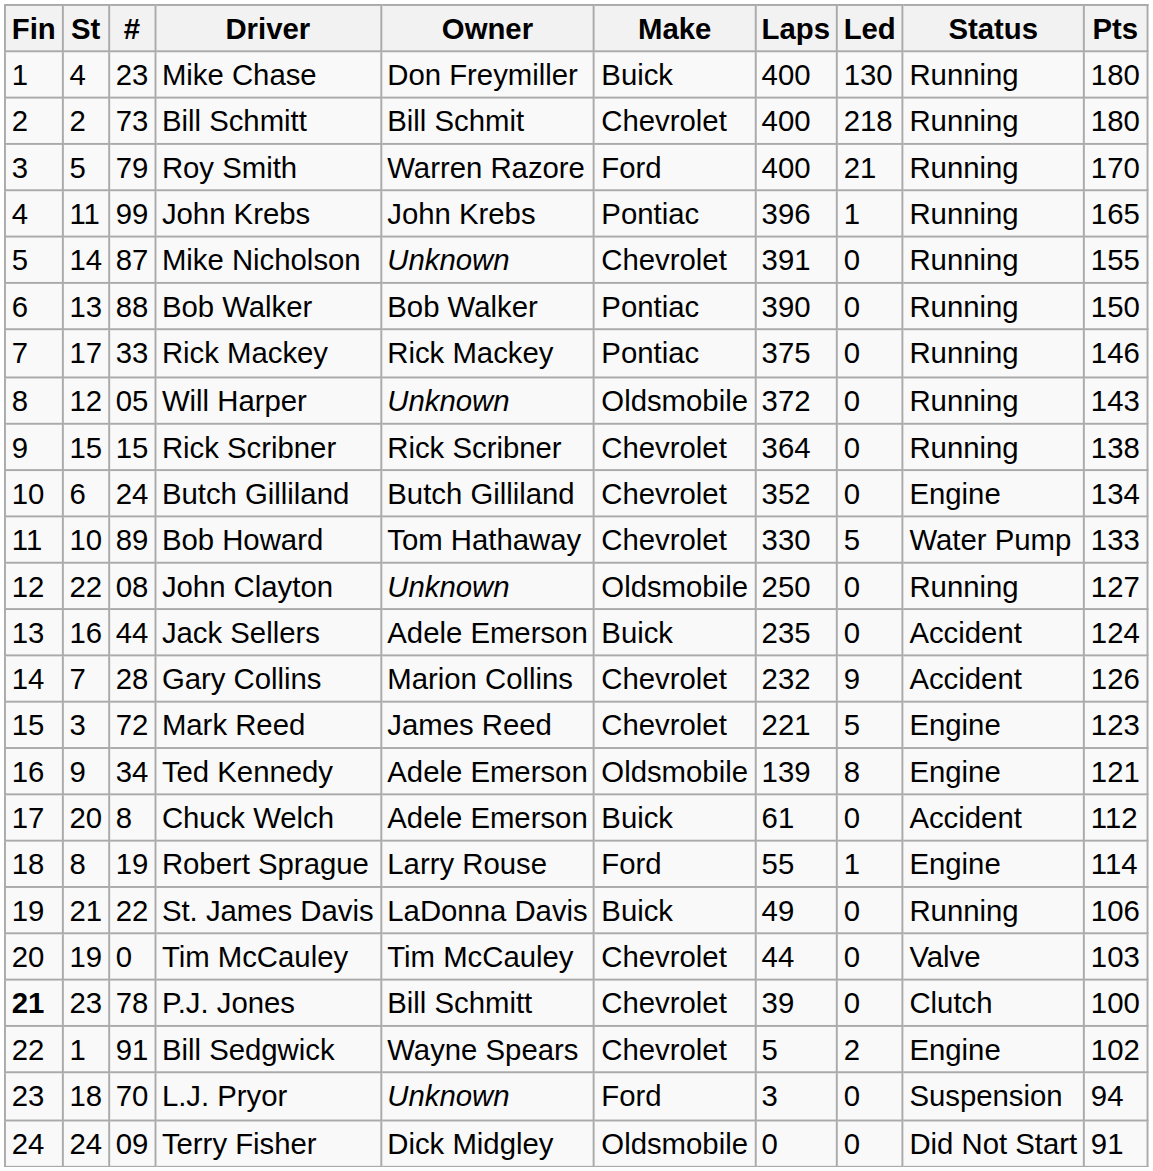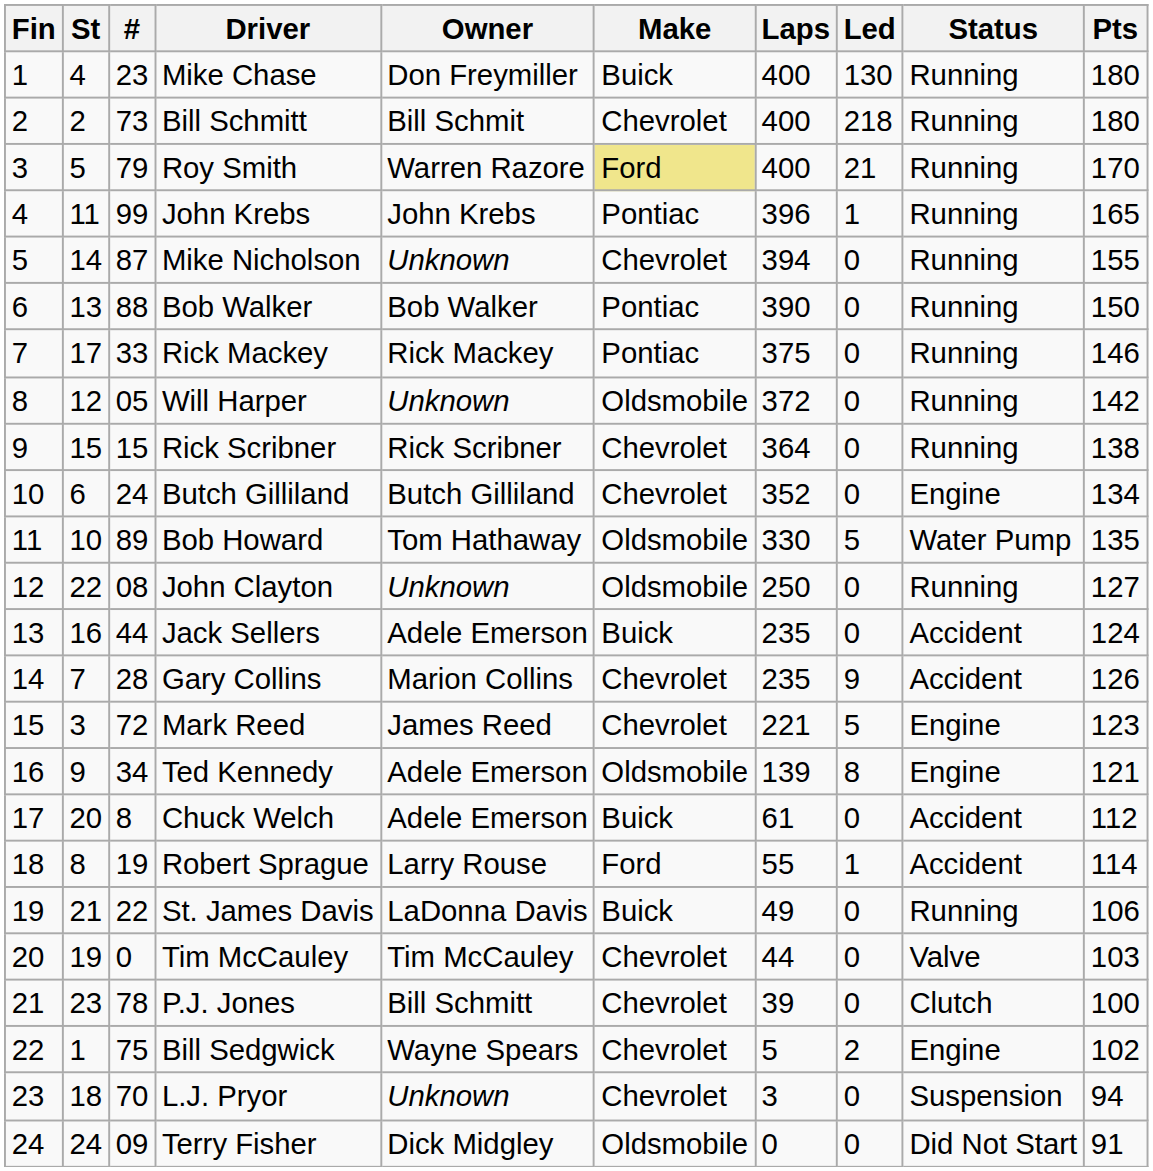Roy Smith | Make: no background -> khaki background
Mike Nicholson | Laps: 391 -> 394
Will Harper | Pts: 143 -> 142
Bob Howard | Make: Chevrolet -> Oldsmobile
Bob Howard | Pts: 133 -> 135
Gary Collins | Laps: 232 -> 235
Robert Sprague | Status: Engine -> Accident
P.J. Jones | Fin: bold -> normal
Bill Sedgwick | #: 91 -> 75
L.J. Pryor | Make: Ford -> Chevrolet
